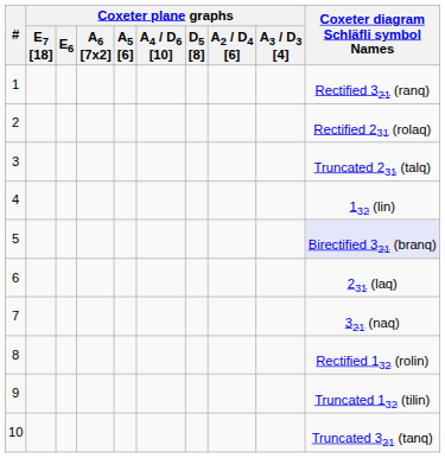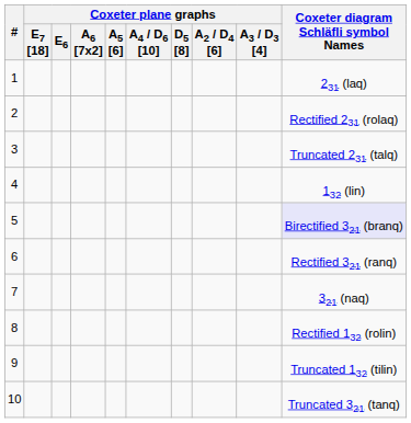1 | Coxeter diagram Schläfli symbol Names: Rectified 321 (ranq) -> 231 (laq)
6 | Coxeter diagram Schläfli symbol Names: 231 (laq) -> Rectified 321 (ranq)
